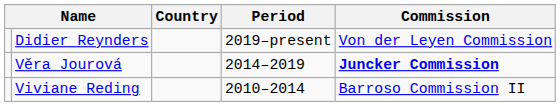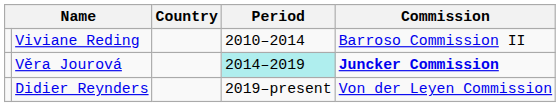rows swapped: Viviane Reding <-> Didier Reynders
Věra Jourová | Period: no background -> paleturquoise background
